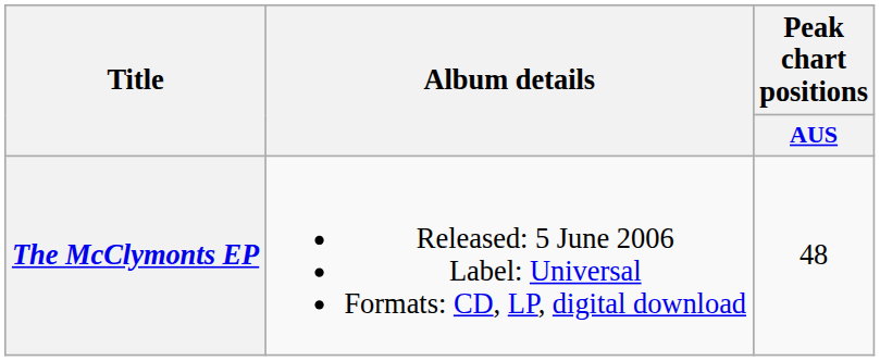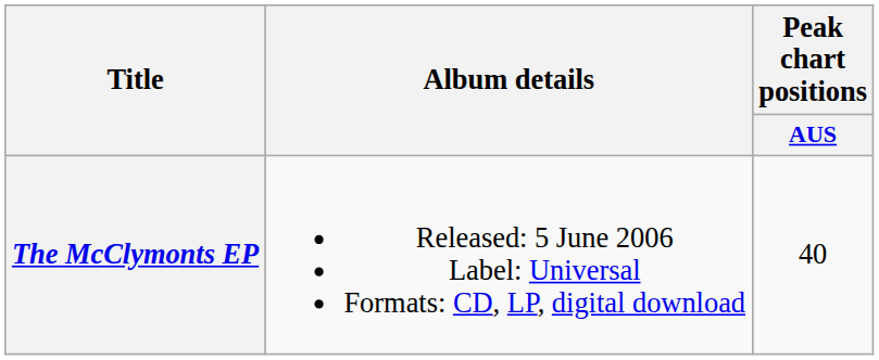The McClymonts EP | Peak chart positions / AUS: 48 -> 40
